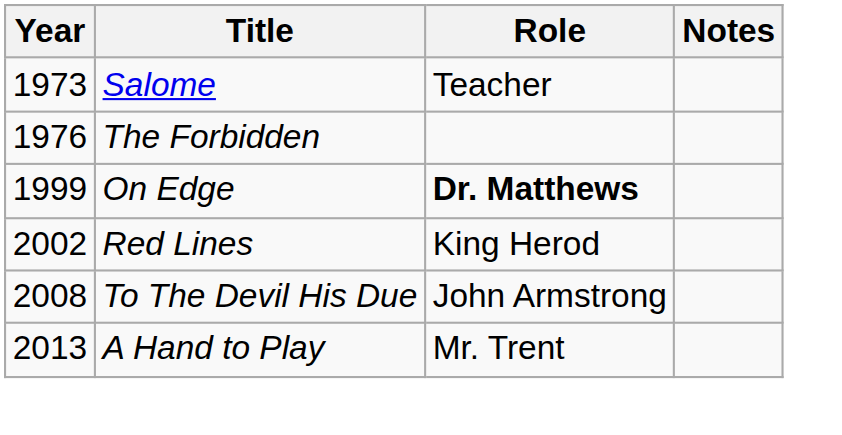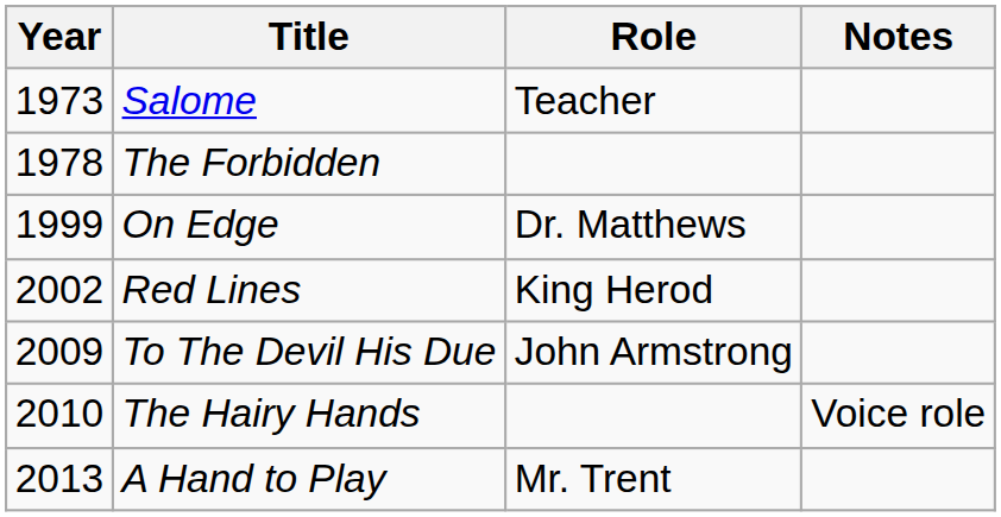The Forbidden | Year: 1976 -> 1978
On Edge | Role: bold -> normal
To The Devil His Due | Year: 2008 -> 2009
+ row: 2010 | The Hairy Hands | Voice role
